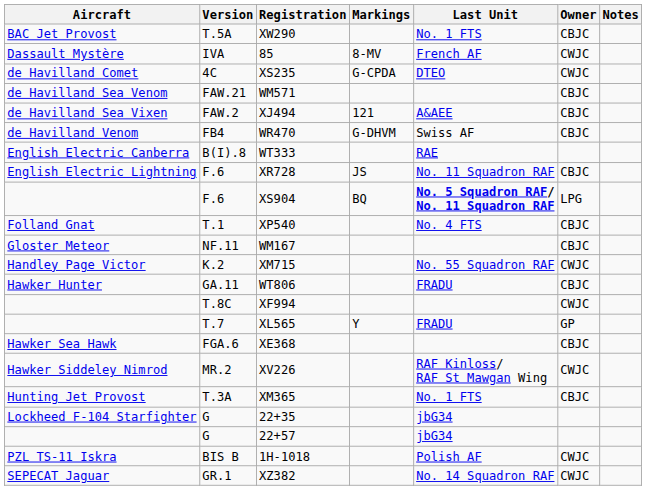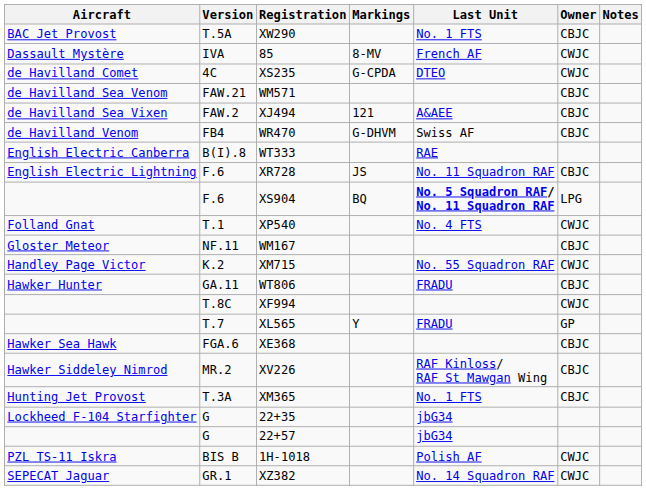XP540 | Owner: CBJC -> CWJC
XV226 | Owner: CWJC -> CBJC
